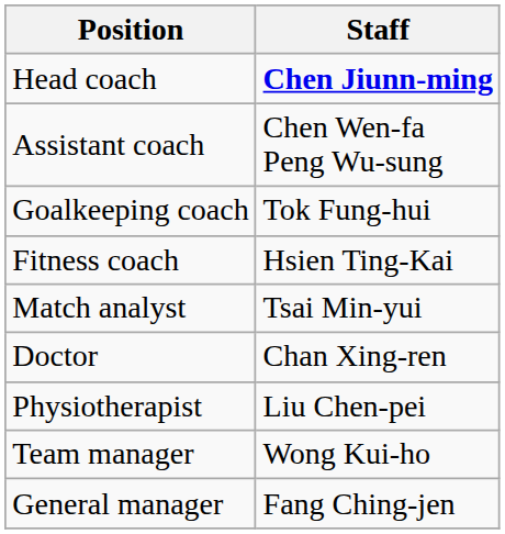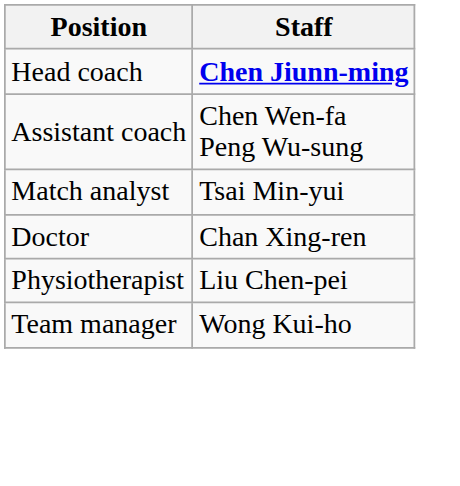- row: Goalkeeping coach | Tok Fung-hui
- row: Fitness coach | Hsien Ting-Kai
- row: General manager | Fang Ching-jen
